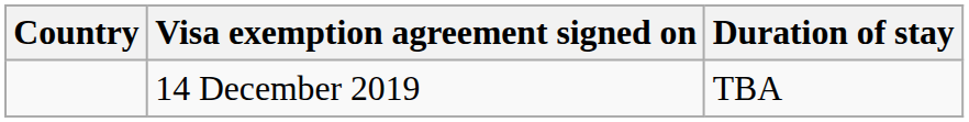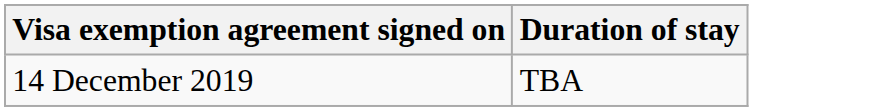- column: Country
